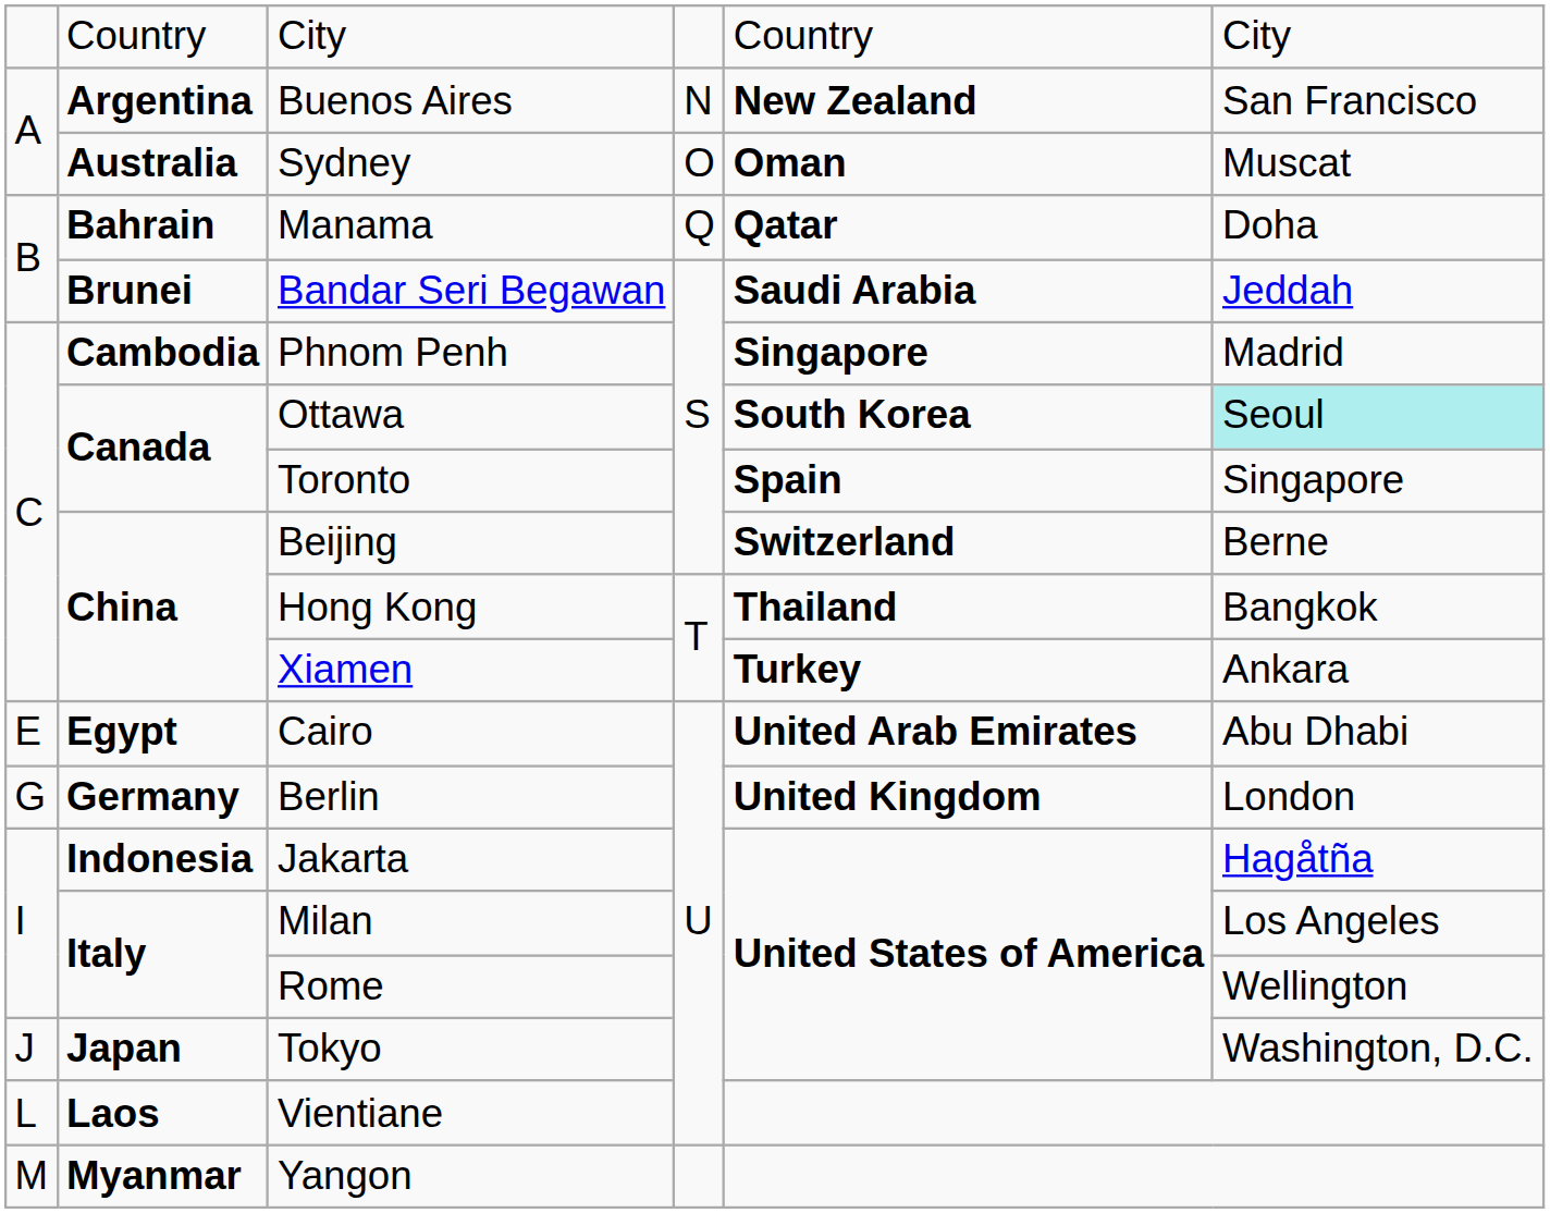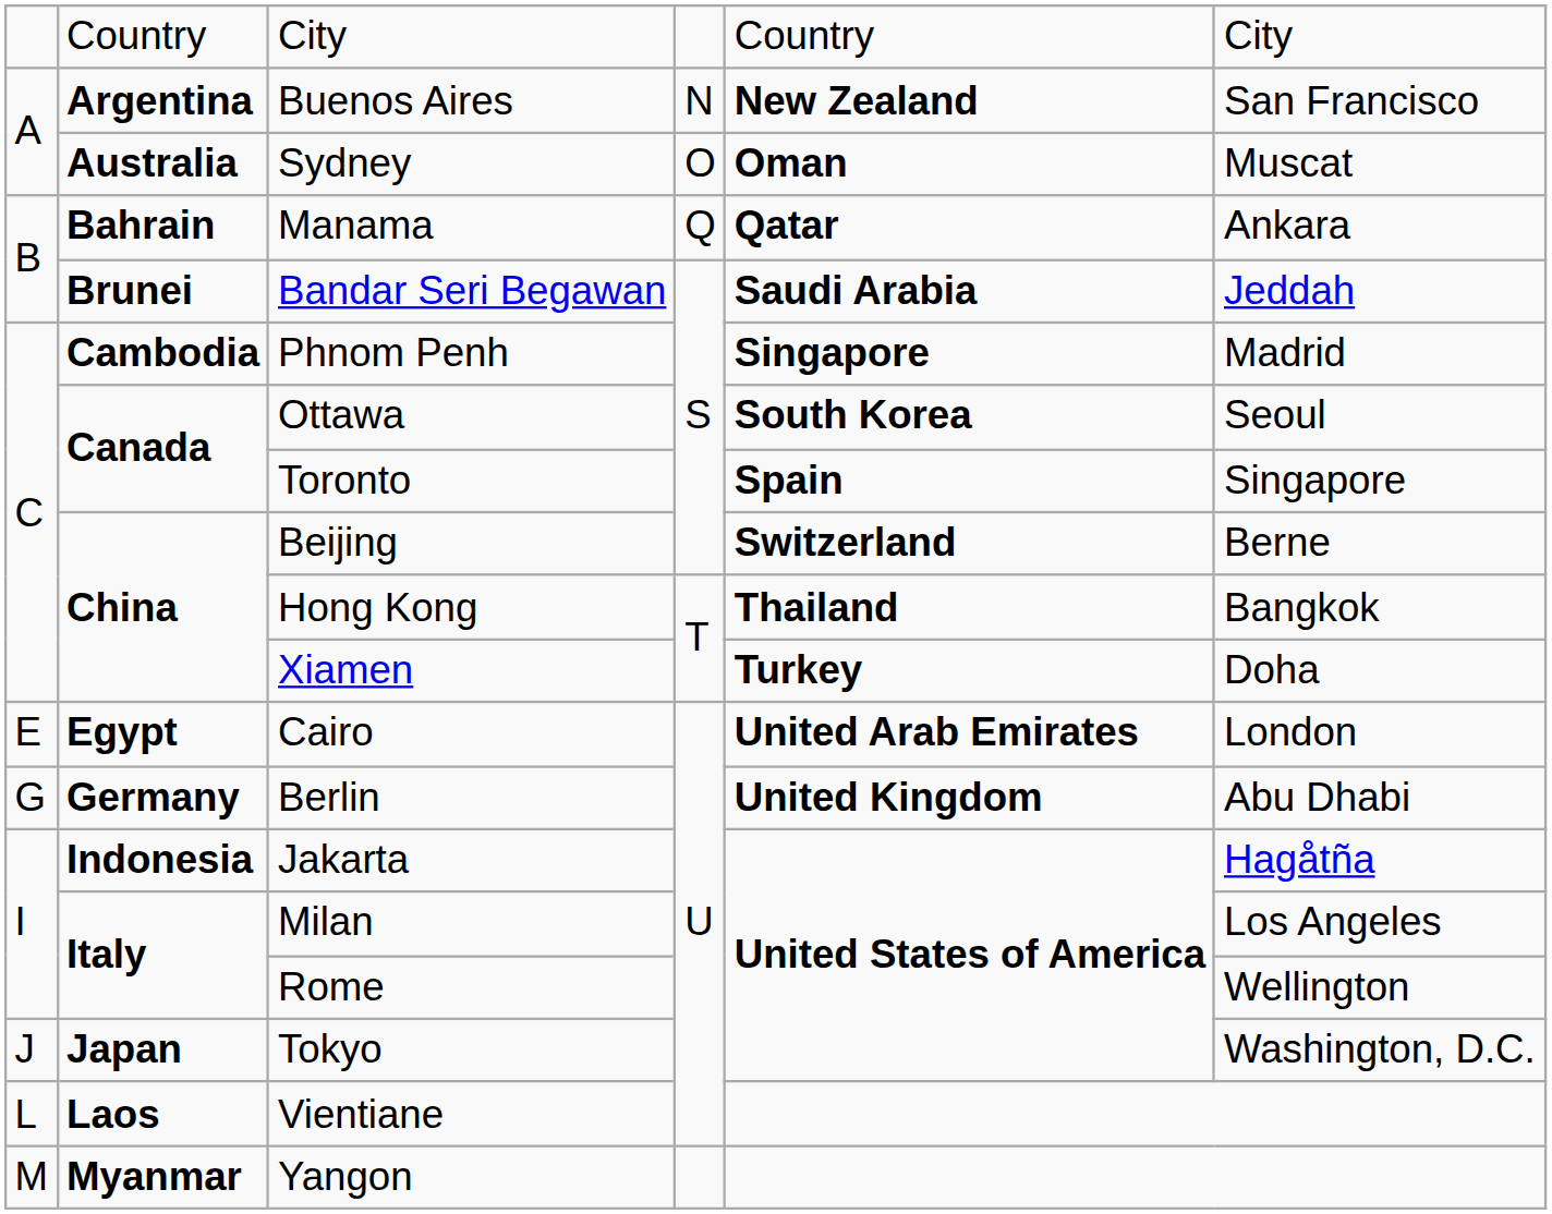Manama | column 6: Doha -> Ankara
Ottawa | column 6: paleturquoise background -> no background
Xiamen | column 6: Ankara -> Doha
Cairo | column 6: Abu Dhabi -> London
Berlin | column 6: London -> Abu Dhabi
